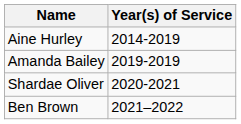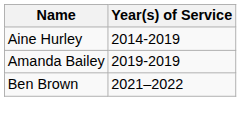- row: Shardae Oliver | 2020-2021
